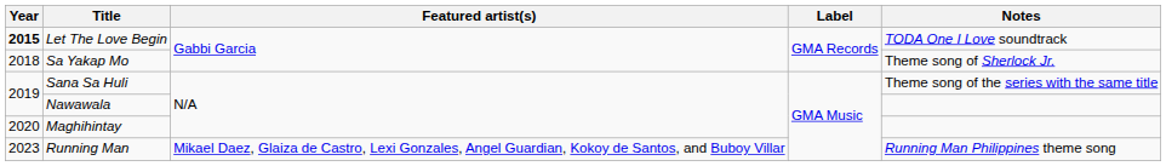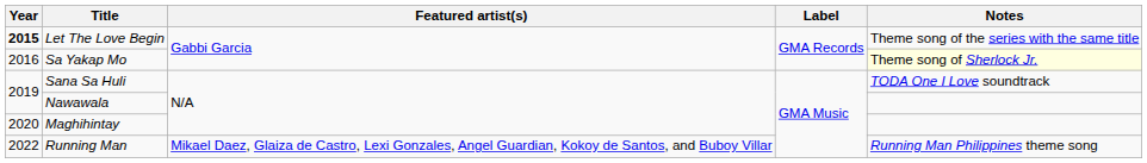Let The Love Begin | Notes: TODA One I Love soundtrack -> Theme song of the series with the same title
Sa Yakap Mo | Year: 2018 -> 2016
Sa Yakap Mo | Notes: no background -> lightyellow background
Sana Sa Huli | Notes: Theme song of the series with the same title -> TODA One I Love soundtrack
Running Man | Year: 2023 -> 2022
